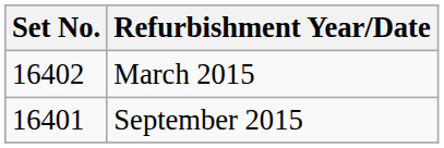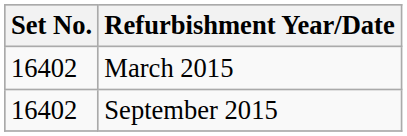September 2015 | Set No.: 16401 -> 16402
